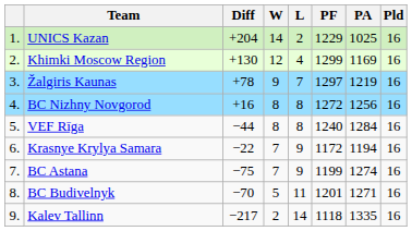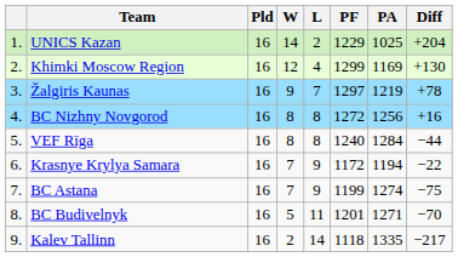columns swapped: Pld <-> Diff
